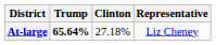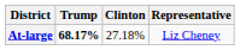At-large | Trump: 65.64% -> 68.17%
